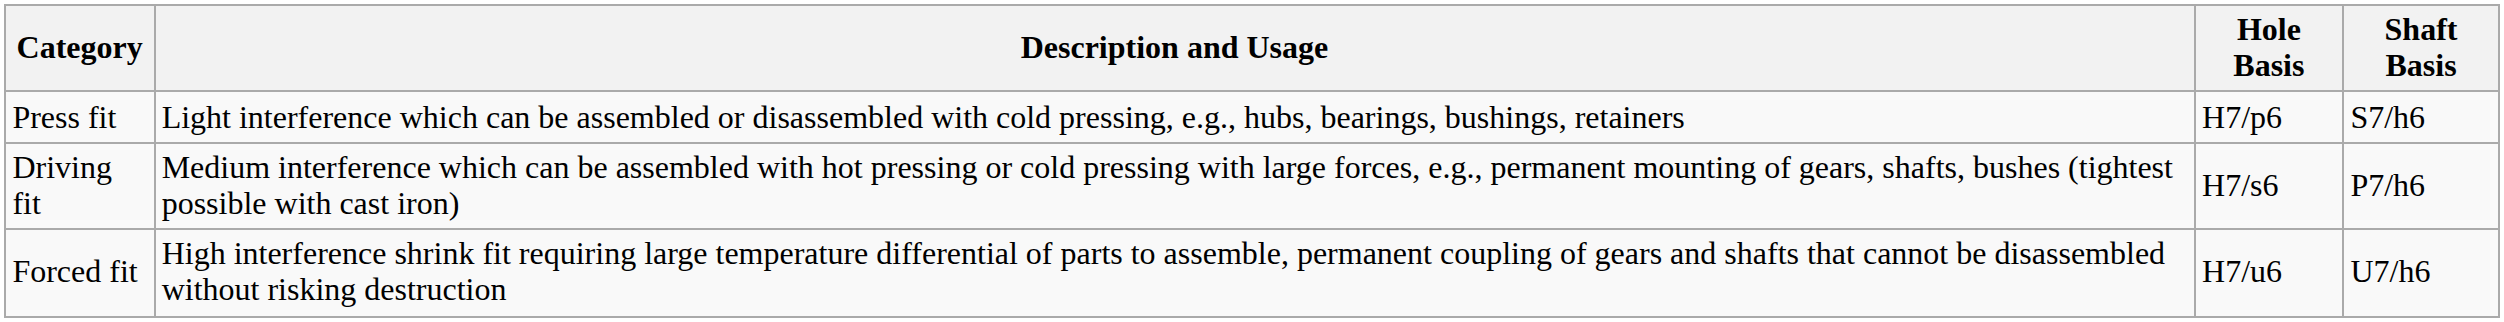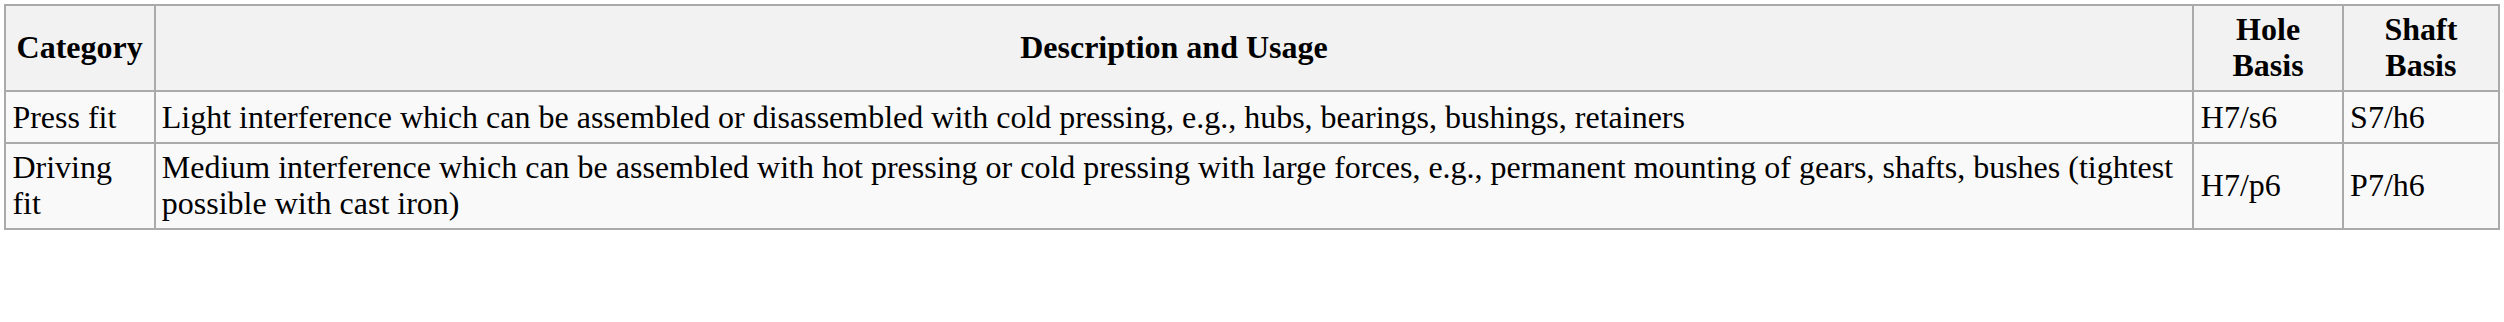Press fit | Hole Basis: H7/p6 -> H7/s6
Driving fit | Hole Basis: H7/s6 -> H7/p6
- row: Forced fit | High interference shrink fit requiring large temperature differential of parts to assemble, permanent coupling of gears and shafts that cannot be disassembled without risking destruction | H7/u6 | U7/h6
